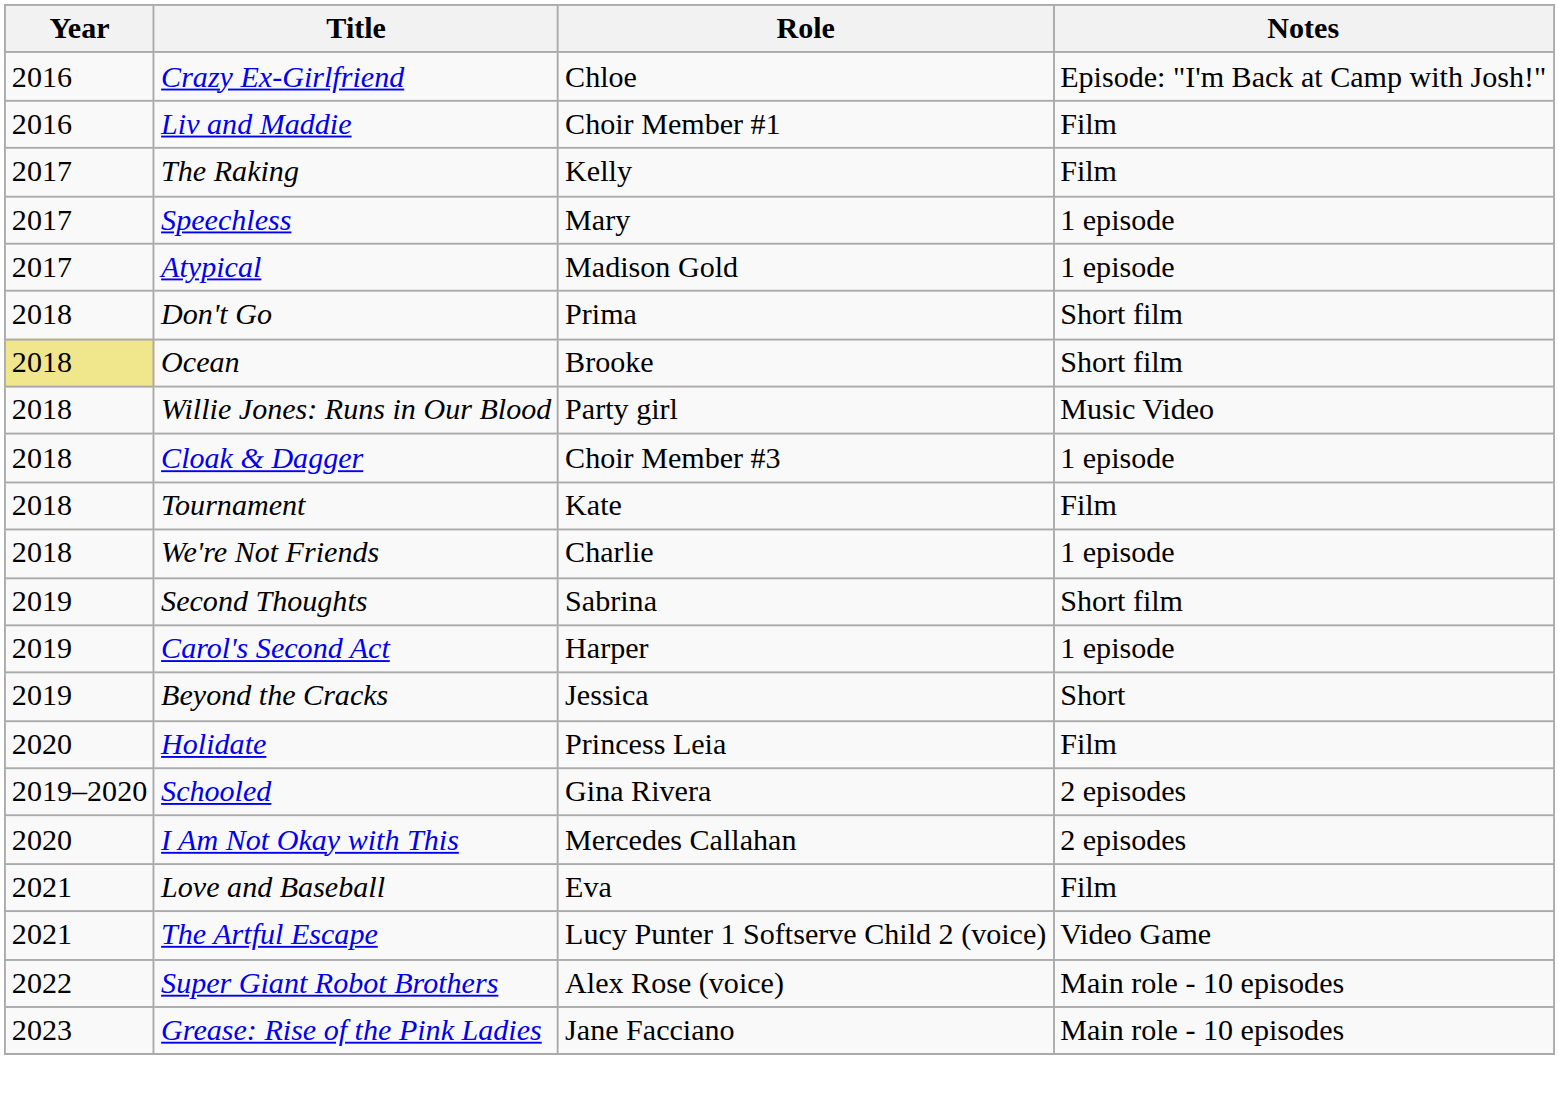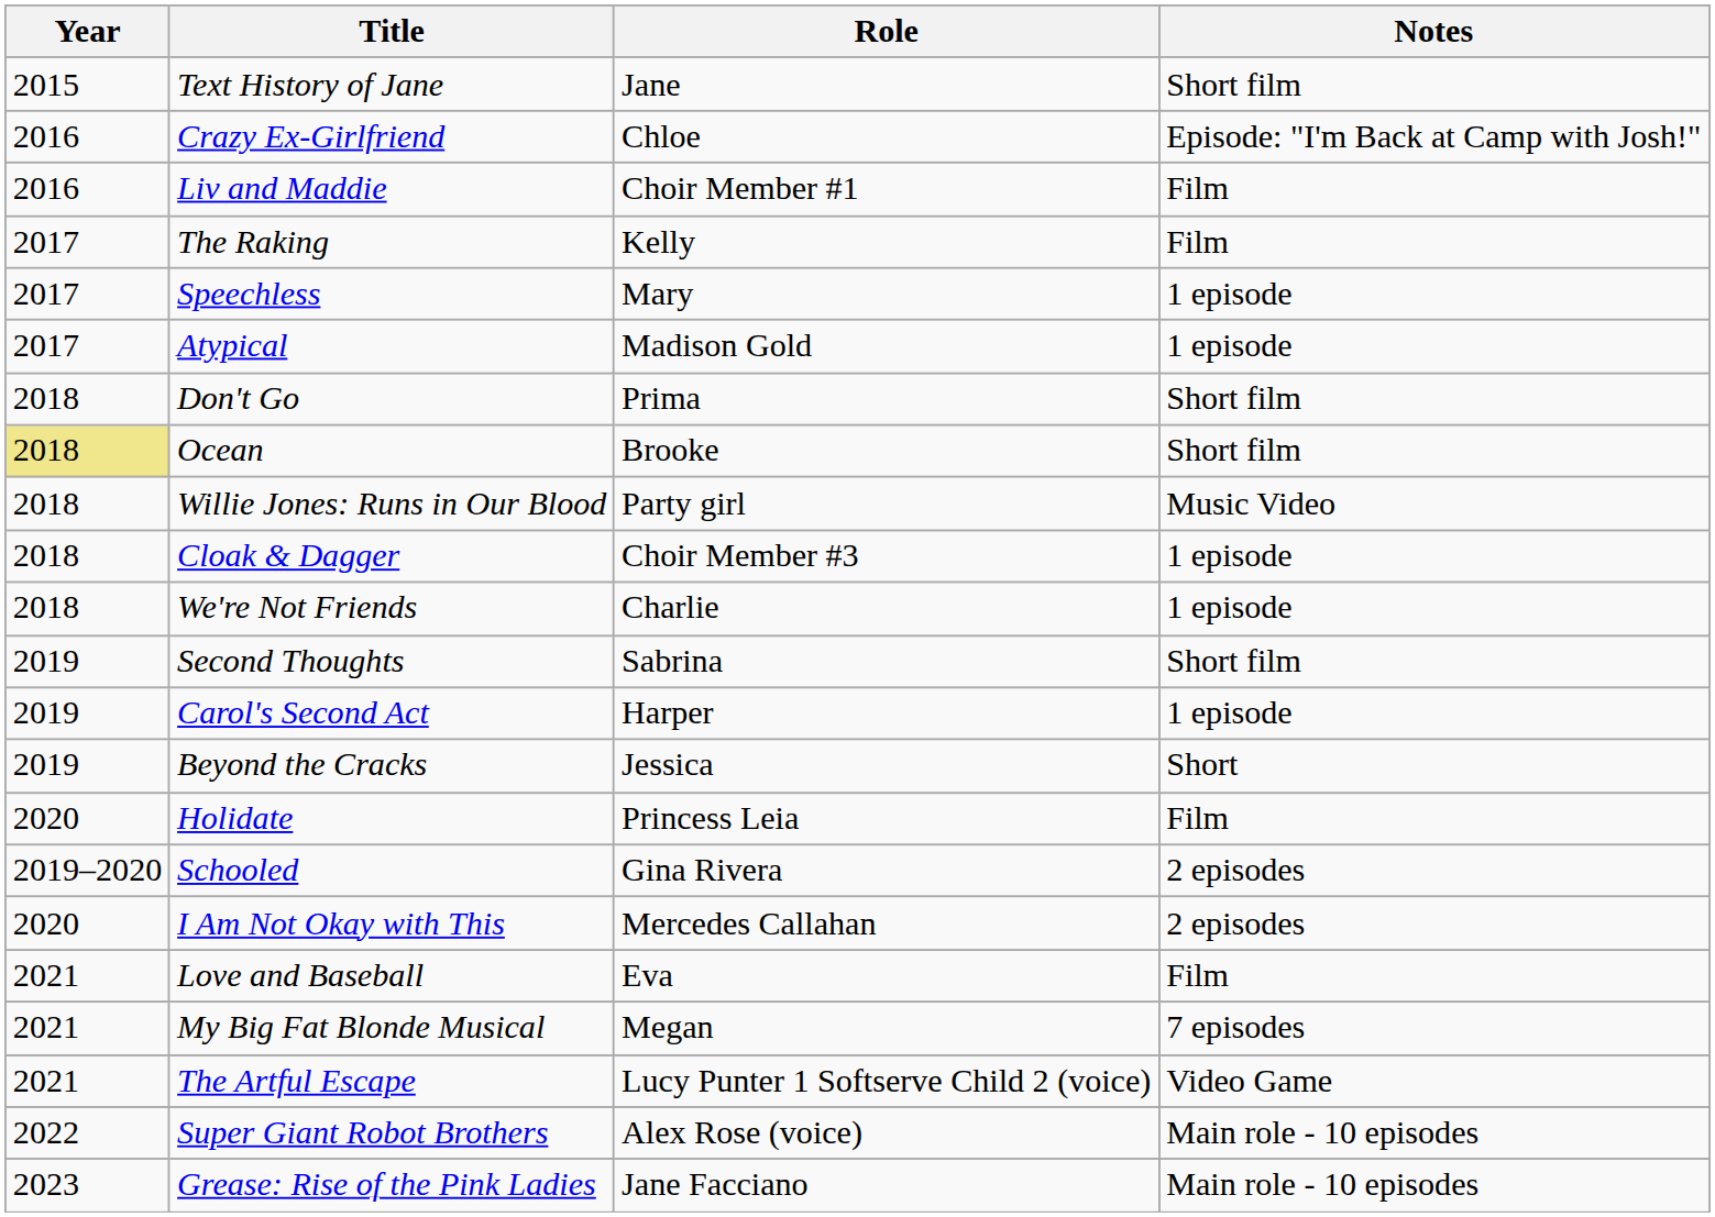+ row: 2015 | Text History of Jane | Jane | Short film
- row: 2018 | Tournament | Kate | Film
+ row: 2021 | My Big Fat Blonde Musical | Megan | 7 episodes
